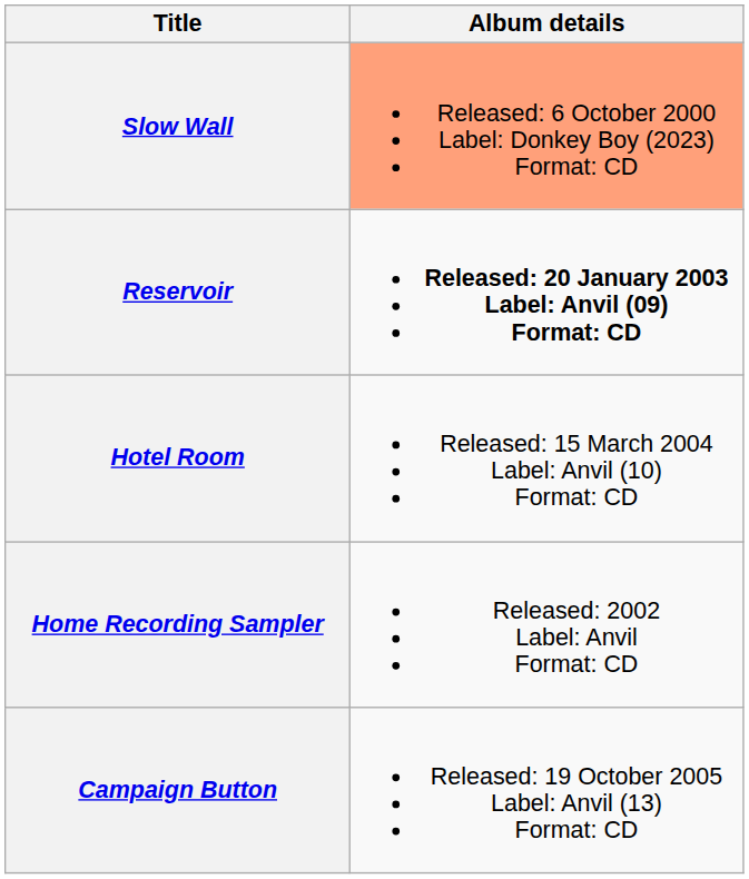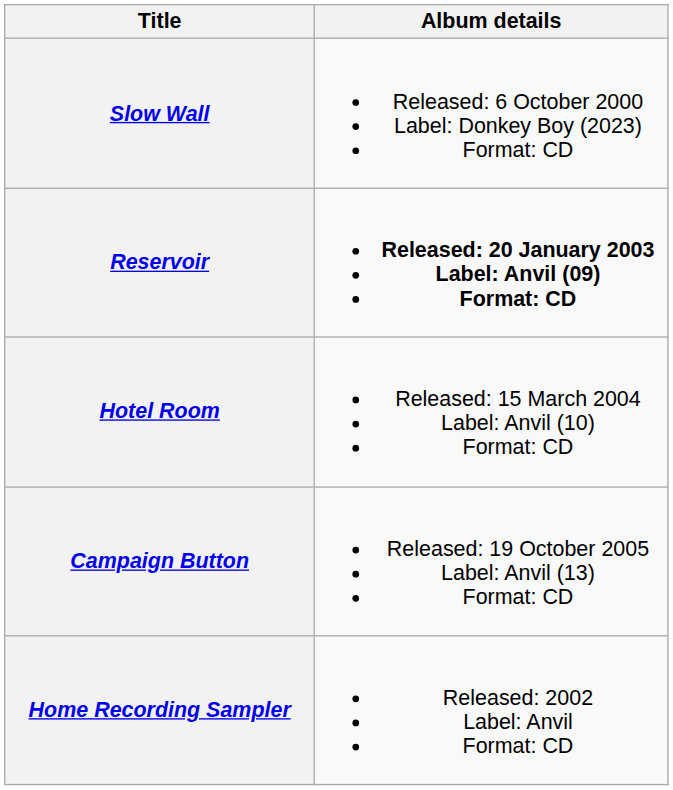Slow Wall | Album details: lightsalmon background -> no background
rows swapped: Campaign Button <-> Home Recording Sampler
